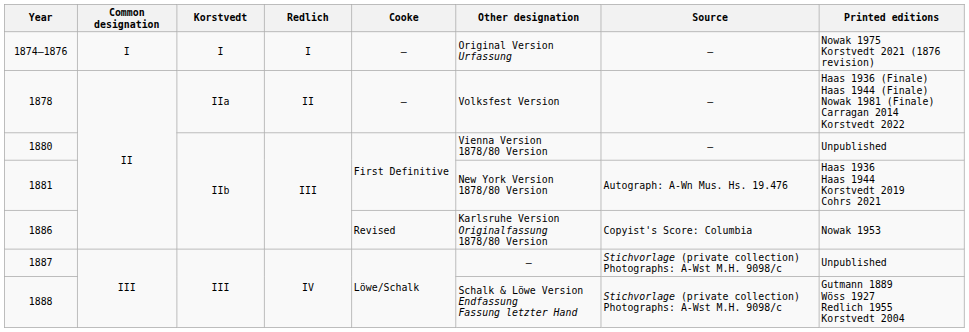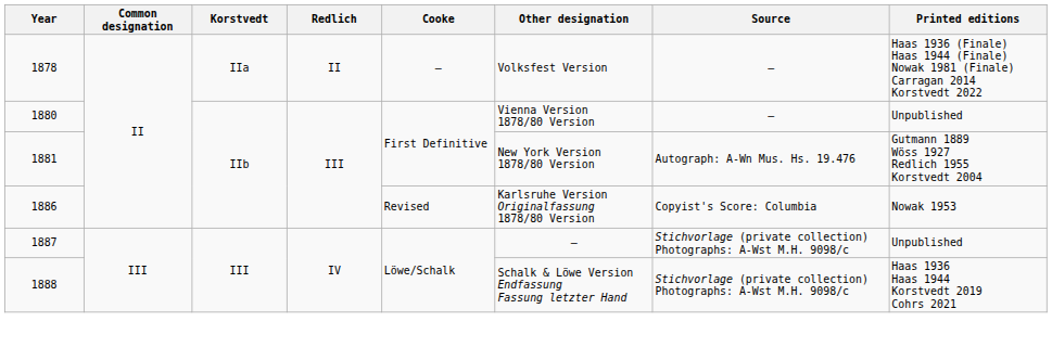- row: 1874–1876 | I | I | I | – | Original Version Urfassung | – | Nowak 1975 Korstvedt 2021 (1876 revision)
1881 | Printed editions: Haas 1936 Haas 1944 Korstvedt 2019 Cohrs 2021 -> Gutmann 1889 Wöss 1927 Redlich 1955 Korstvedt 2004
1888 | Printed editions: Gutmann 1889 Wöss 1927 Redlich 1955 Korstvedt 2004 -> Haas 1936 Haas 1944 Korstvedt 2019 Cohrs 2021
